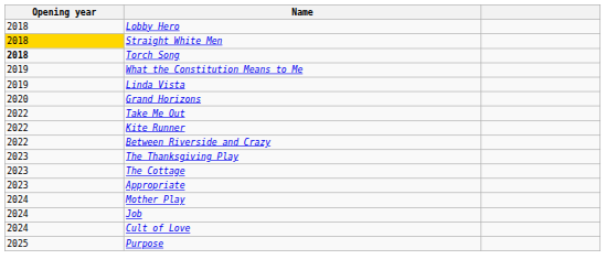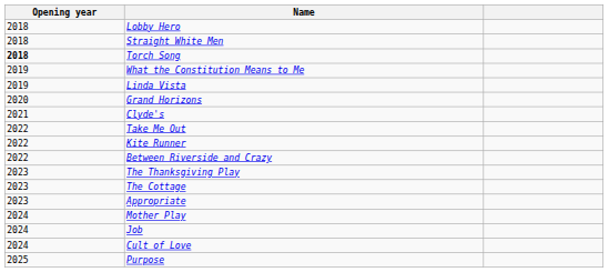Straight White Men | Opening year: gold background -> no background
+ row: 2021 | Clyde's
